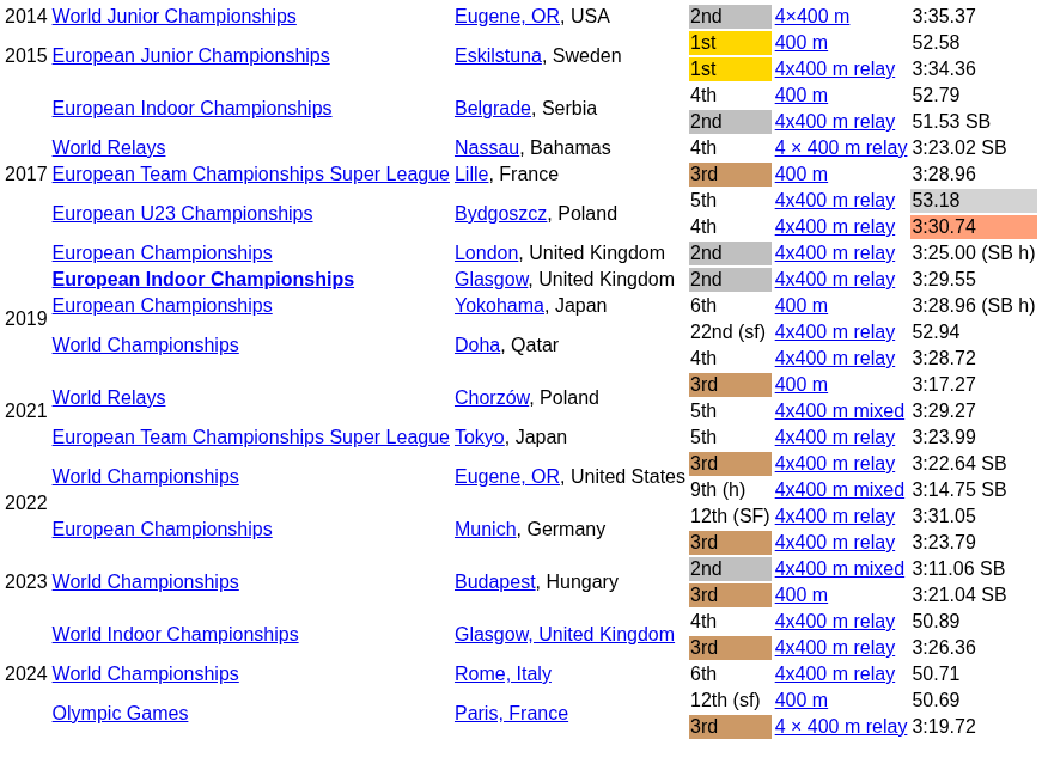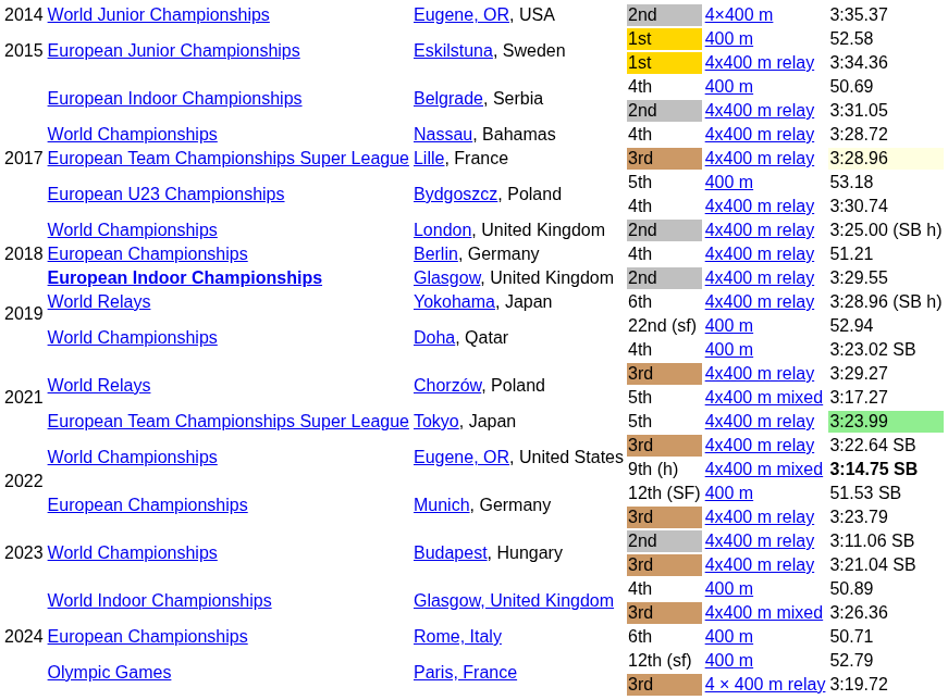Belgrade, Serbia / 4th | column 6: 52.79 -> 50.69
Belgrade, Serbia / 2nd | column 6: 51.53 SB -> 3:31.05
Nassau, Bahamas | column 2: World Relays -> World Championships
Nassau, Bahamas | column 5: 4 × 400 m relay -> 4x400 m relay
Nassau, Bahamas | column 6: 3:23.02 SB -> 3:28.72
Lille, France | column 5: 400 m -> 4x400 m relay
Lille, France | column 6: no background -> lightyellow background
Bydgoszcz, Poland / 5th | column 5: 4x400 m relay -> 400 m
Bydgoszcz, Poland / 5th | column 6: lightgrey background -> no background
Bydgoszcz, Poland / 4th | column 6: lightsalmon background -> no background
London, United Kingdom | column 2: European Championships -> World Championships
+ row: 2018 | European Championships | Berlin, Germany | 4th | 4x400 m relay | 51.21
Yokohama, Japan | column 2: European Championships -> World Relays
Yokohama, Japan | column 5: 400 m -> 4x400 m relay
Doha, Qatar / 22nd (sf) | column 5: 4x400 m relay -> 400 m
Doha, Qatar / 4th | column 5: 4x400 m relay -> 400 m
Doha, Qatar / 4th | column 6: 3:28.72 -> 3:23.02 SB
Chorzów, Poland / 3rd | column 5: 400 m -> 4x400 m relay
Chorzów, Poland / 3rd | column 6: 3:17.27 -> 3:29.27
Chorzów, Poland / 5th | column 6: 3:29.27 -> 3:17.27
Tokyo, Japan | column 6: no background -> lightgreen background
Eugene, OR, United States / 9th (h) | column 6: normal -> bold
Munich, Germany / 12th (SF) | column 5: 4x400 m relay -> 400 m
Munich, Germany / 12th (SF) | column 6: 3:31.05 -> 51.53 SB
Budapest, Hungary / 2nd | column 5: 4x400 m mixed -> 4x400 m relay
Budapest, Hungary / 3rd | column 5: 400 m -> 4x400 m relay
Glasgow, United Kingdom / 4th | column 5: 4x400 m relay -> 400 m
Glasgow, United Kingdom / 3rd | column 5: 4x400 m relay -> 4x400 m mixed
Rome, Italy | column 2: World Championships -> European Championships
Rome, Italy | column 5: 4x400 m relay -> 400 m
Paris, France / 12th (sf) | column 6: 50.69 -> 52.79
